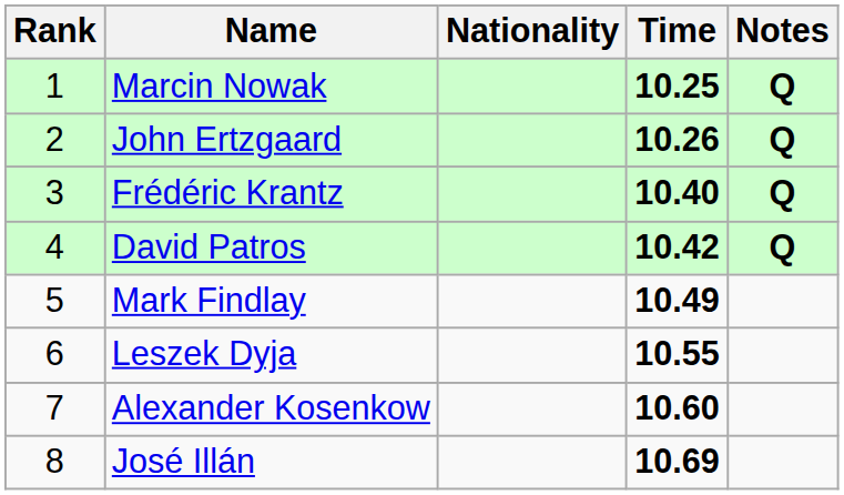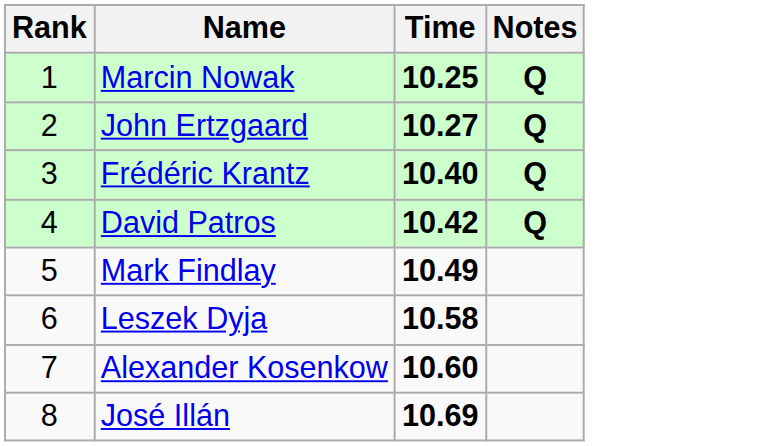- column: Nationality
John Ertzgaard | Time: 10.26 -> 10.27
Leszek Dyja | Time: 10.55 -> 10.58
